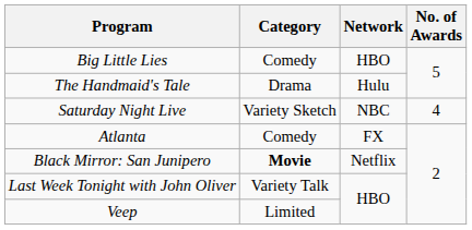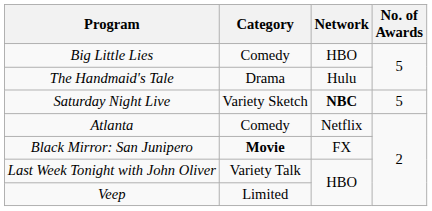Saturday Night Live | Network: normal -> bold
Saturday Night Live | No. of Awards: 4 -> 5
Atlanta | Network: FX -> Netflix
Black Mirror: San Junipero | Network: Netflix -> FX
